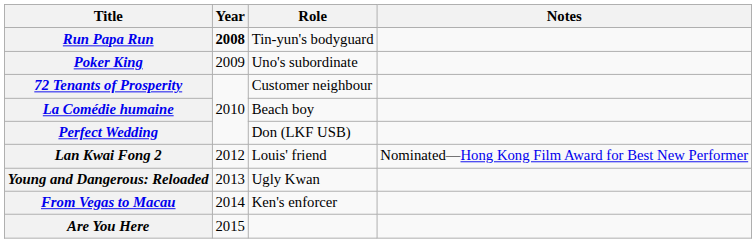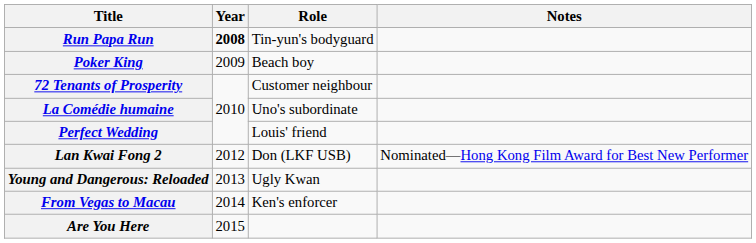Poker King | Role: Uno's subordinate -> Beach boy
La Comédie humaine | Role: Beach boy -> Uno's subordinate
Perfect Wedding | Role: Don (LKF USB) -> Louis' friend
Lan Kwai Fong 2 | Role: Louis' friend -> Don (LKF USB)
